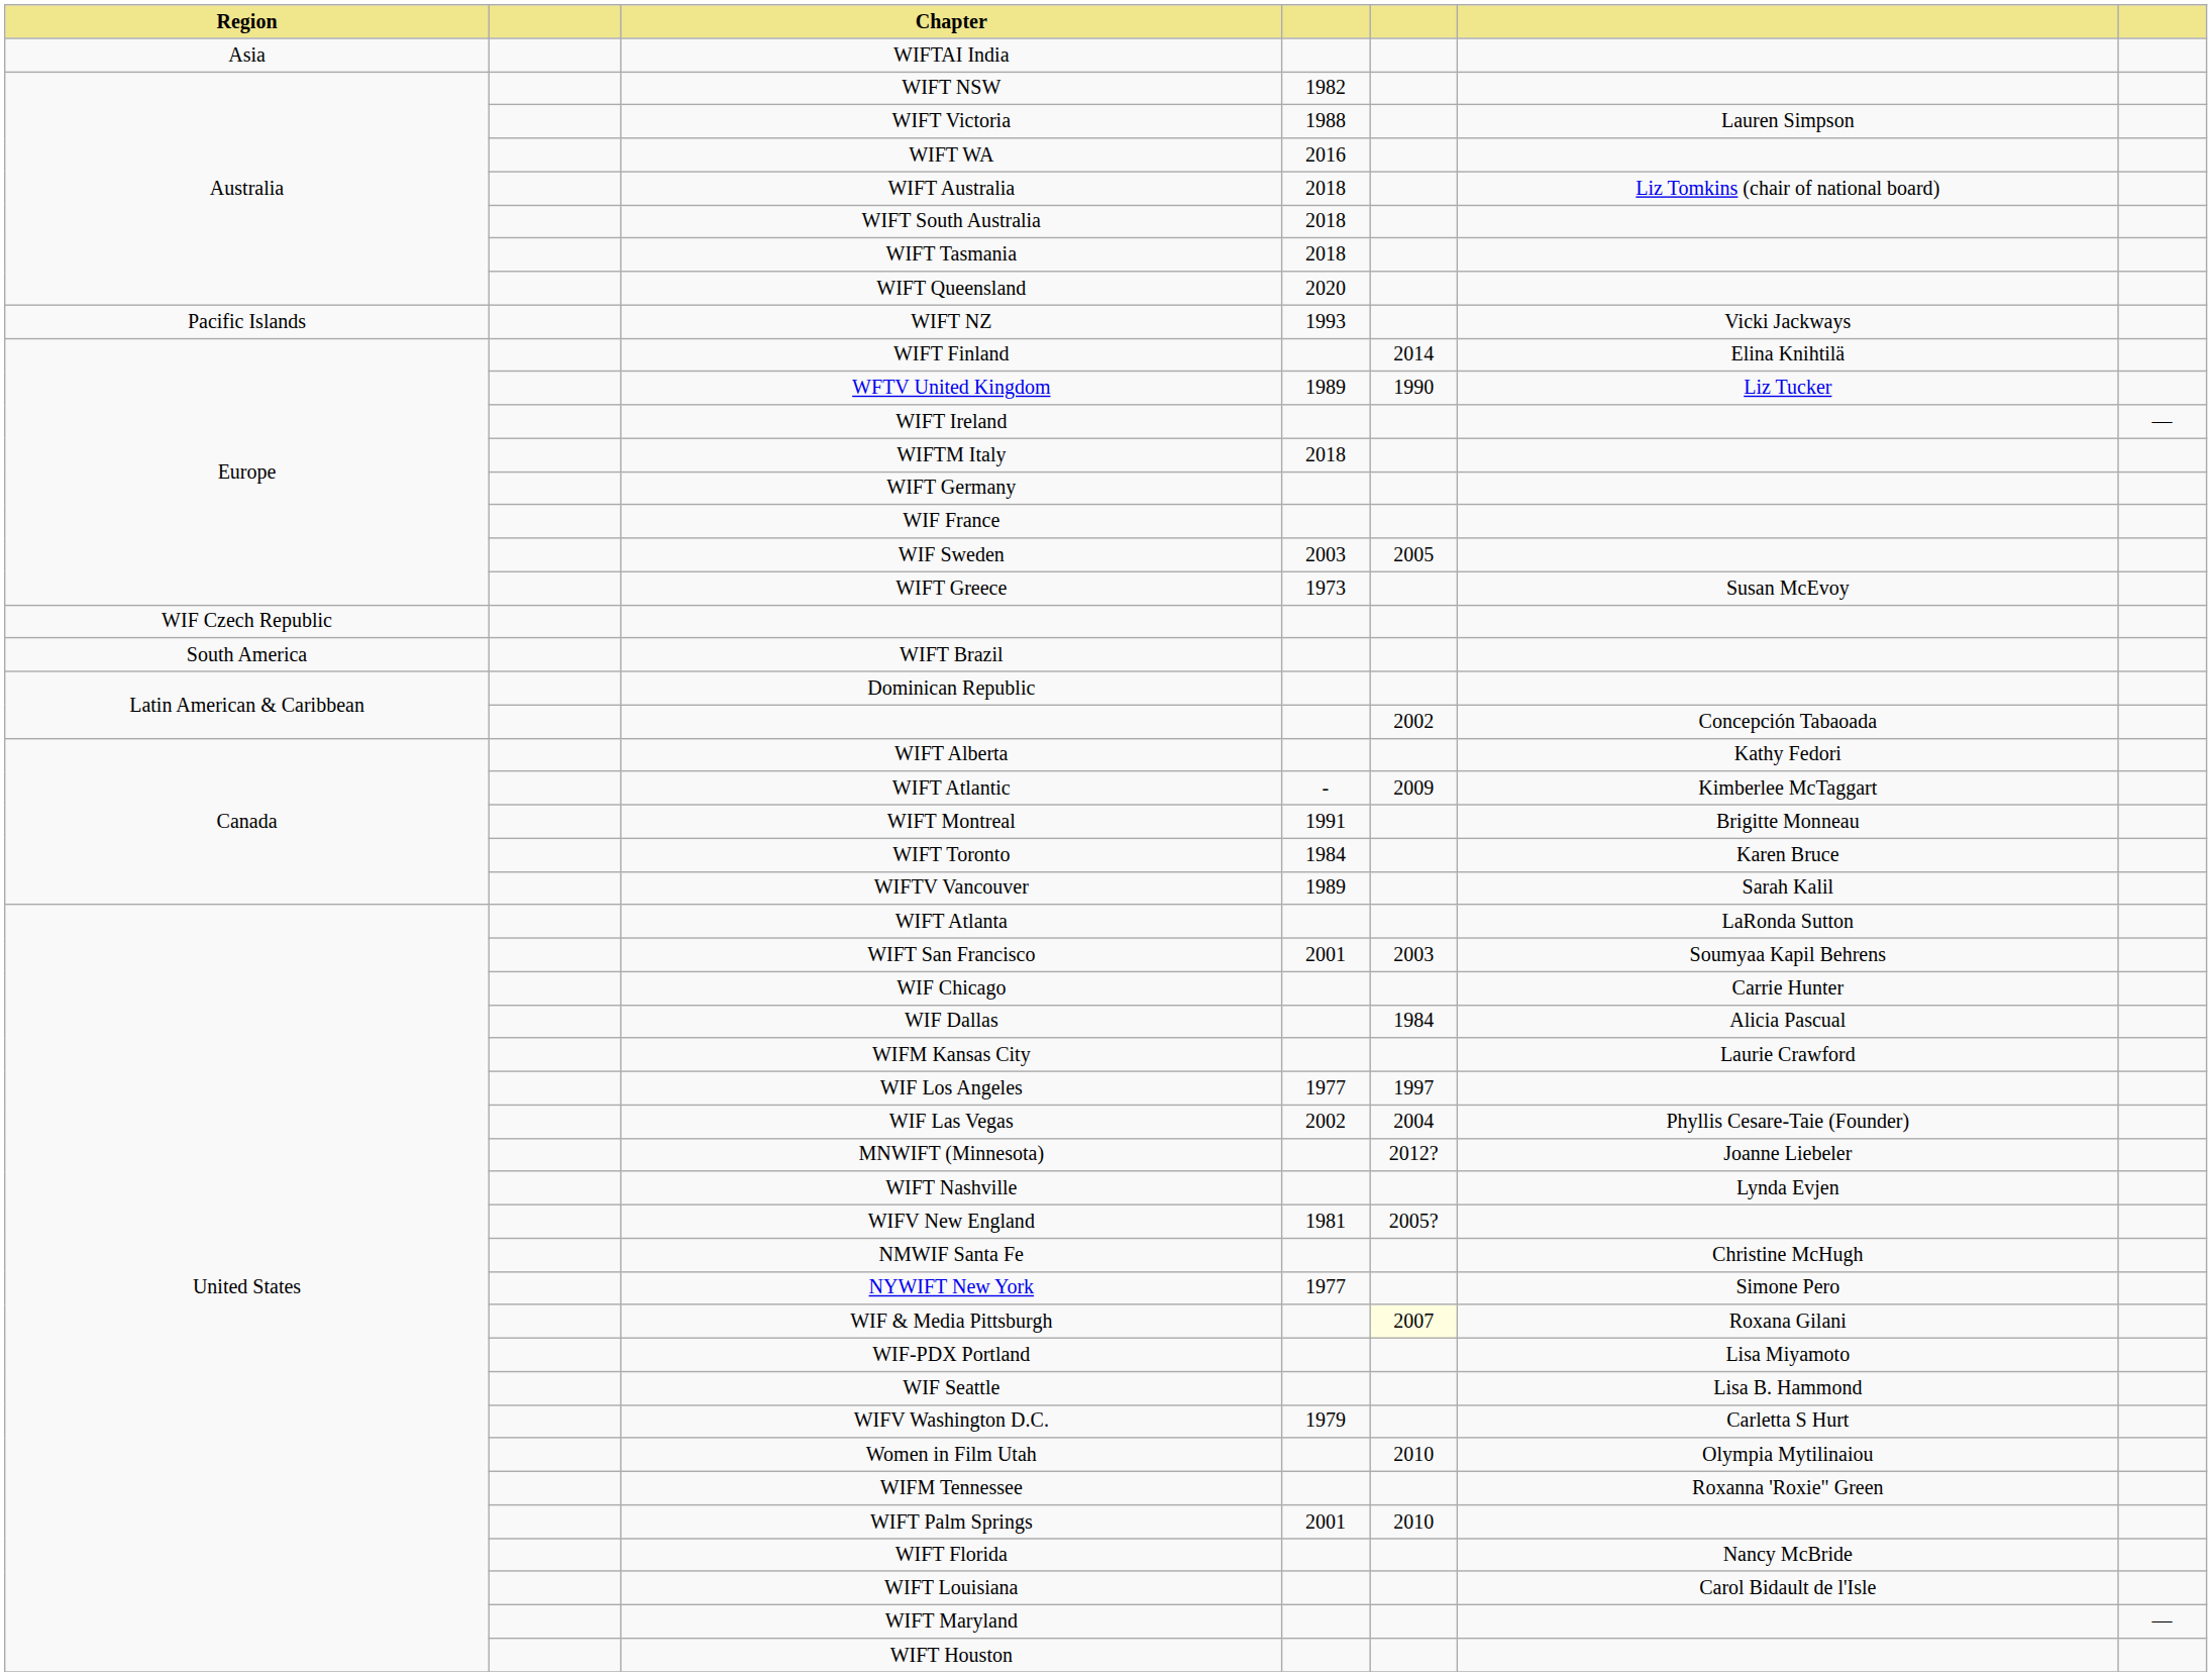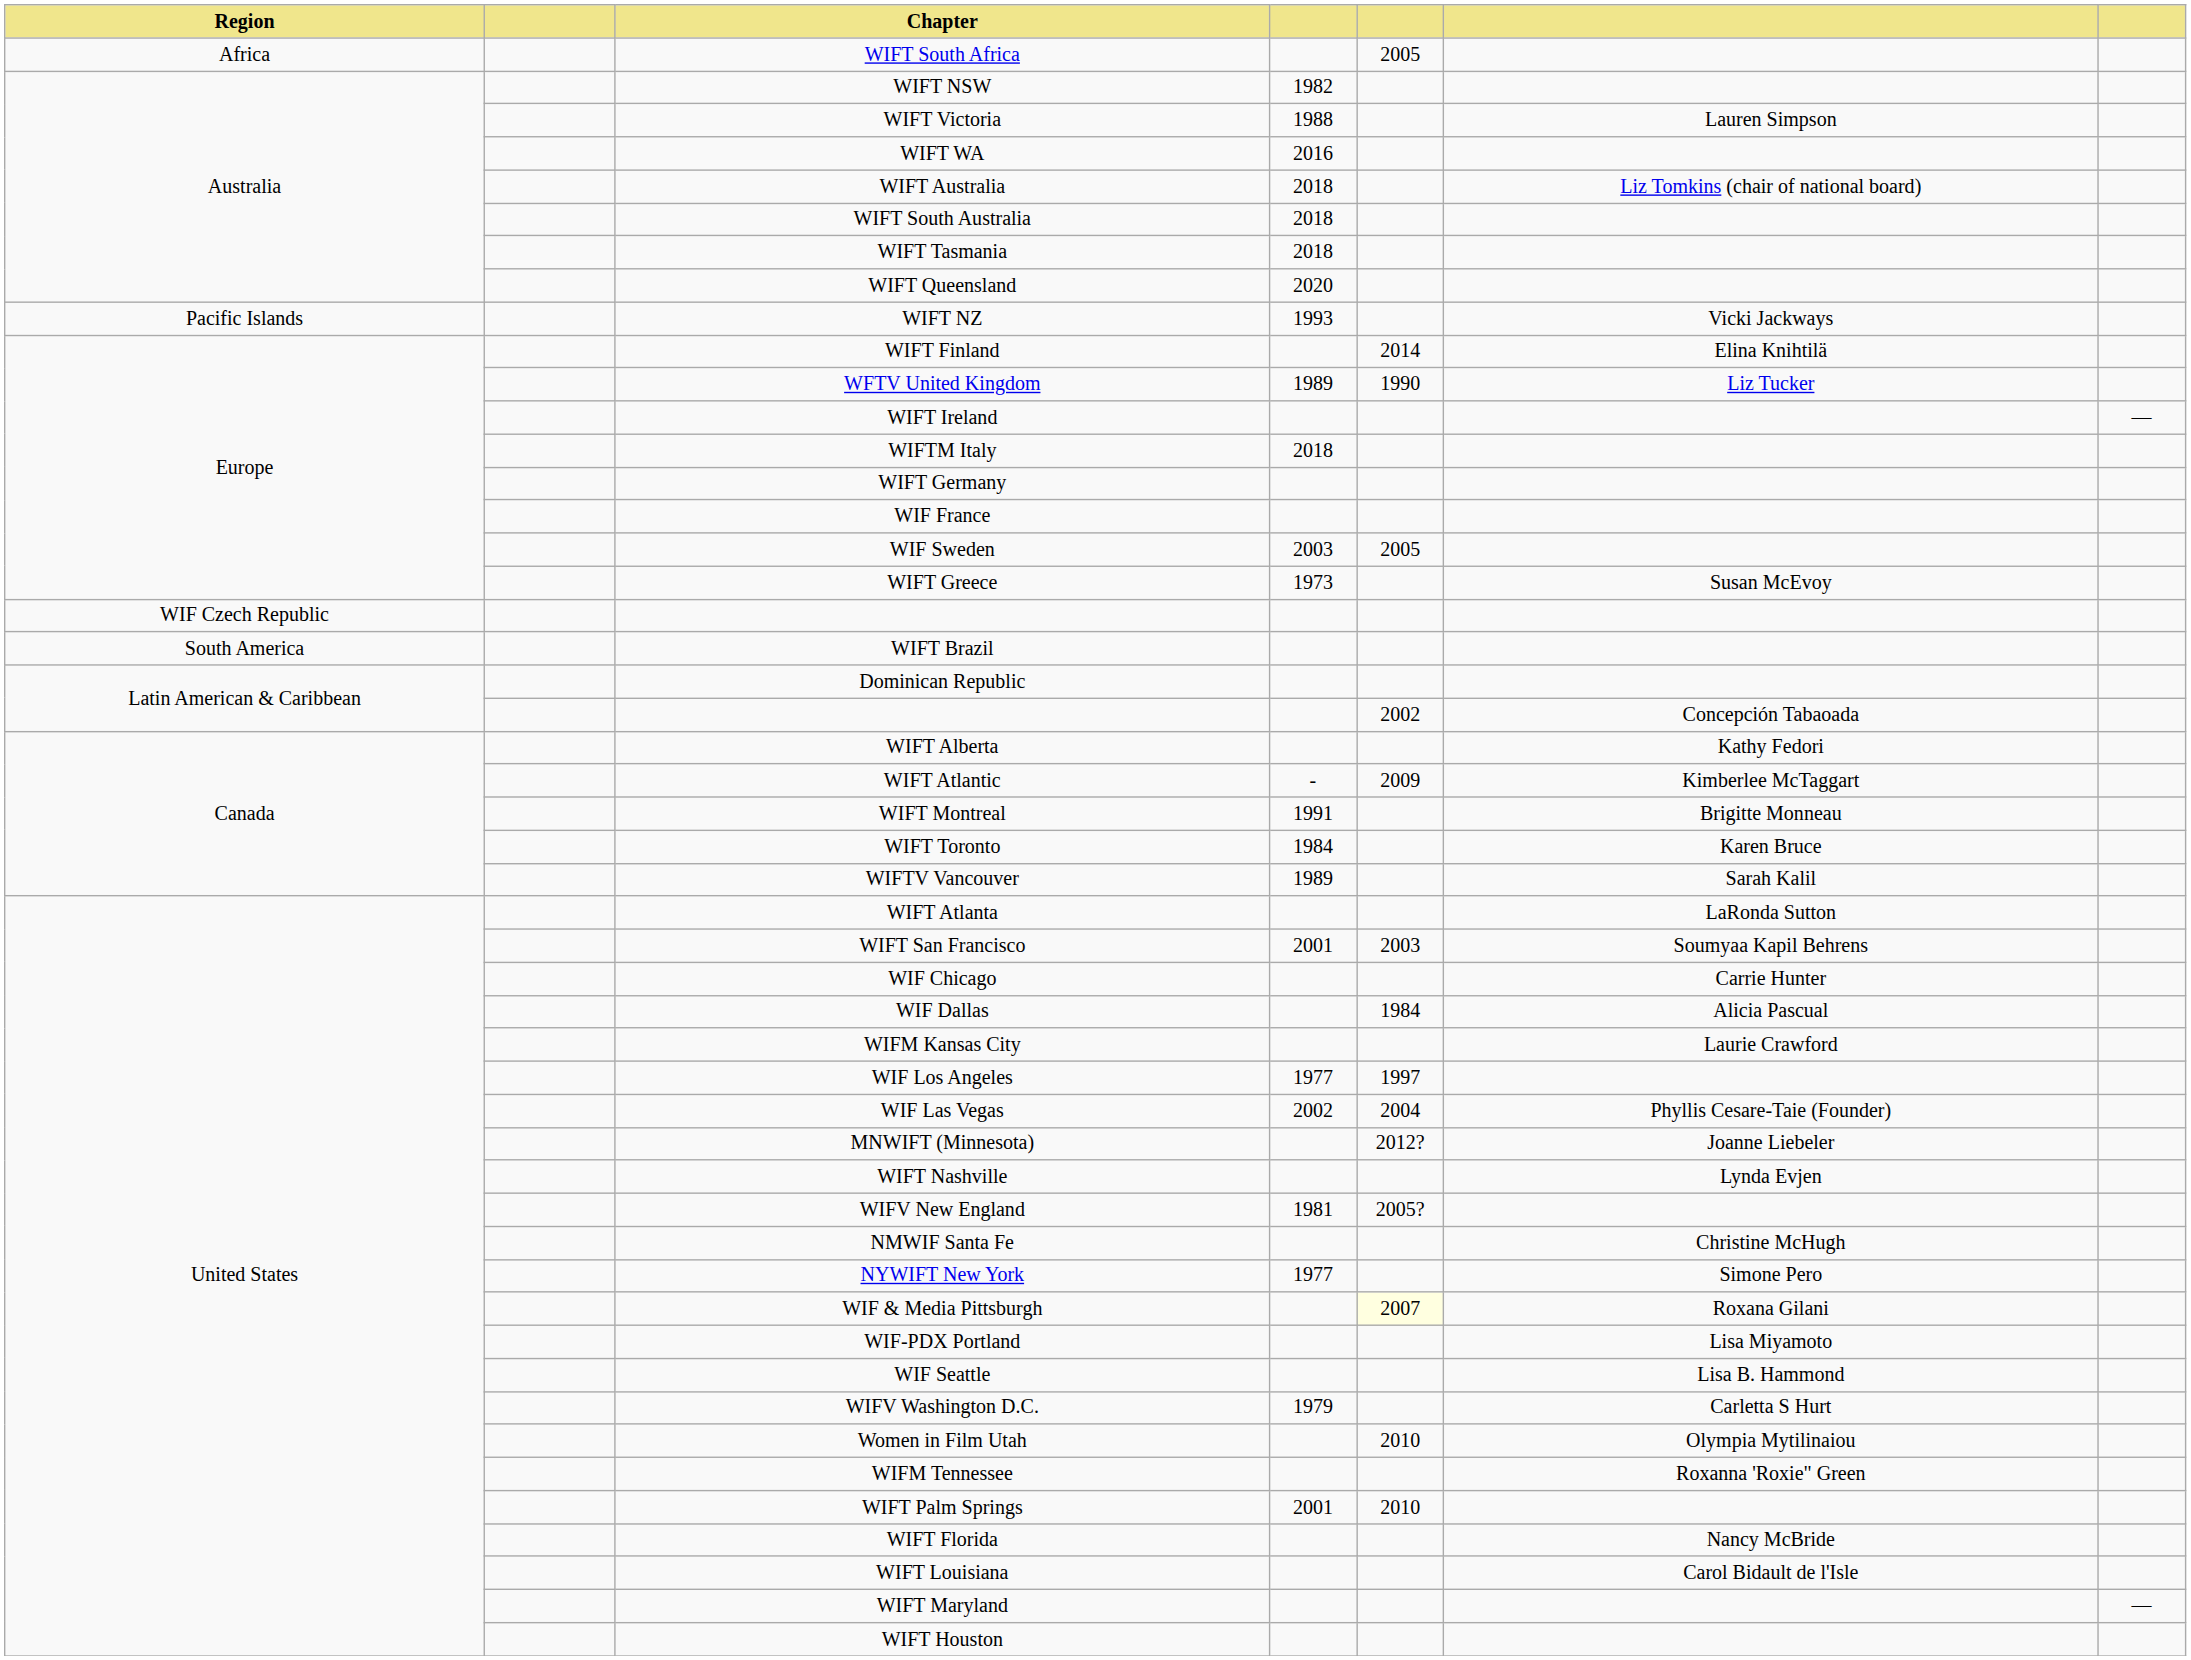+ row: Africa | WIFT South Africa | 2005
- row: Asia | WIFTAI India
